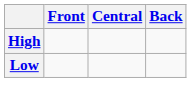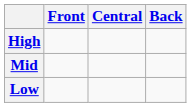+ row: Mid
